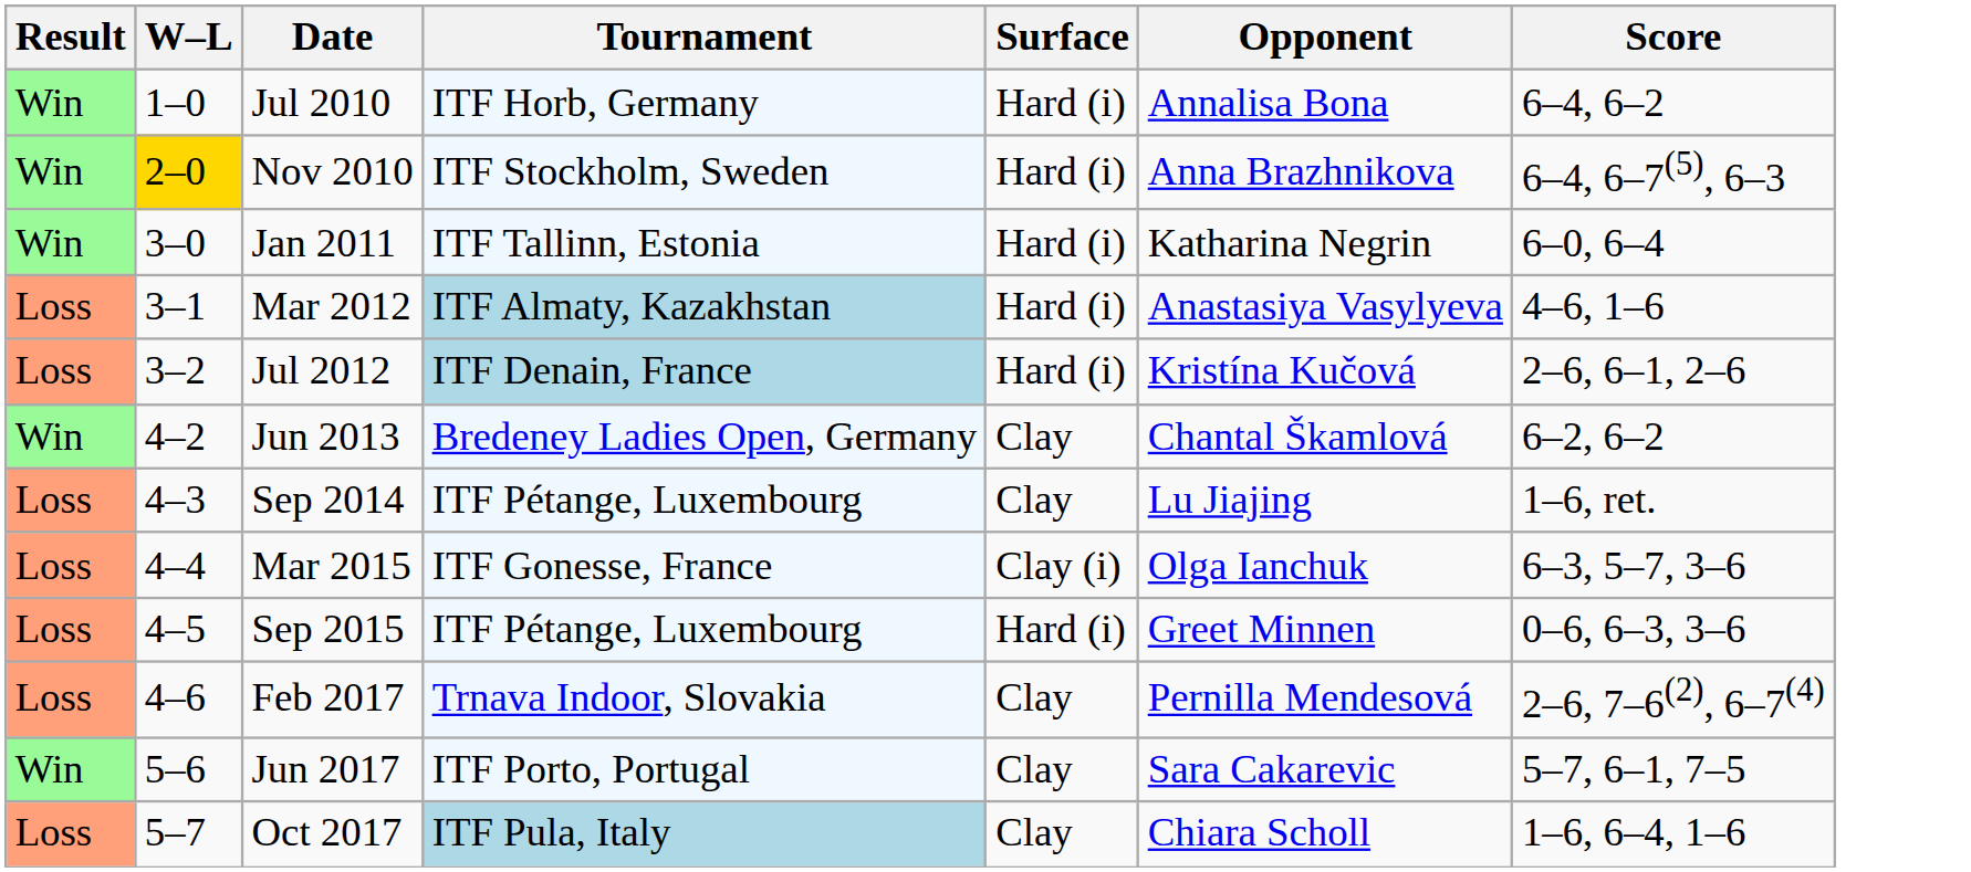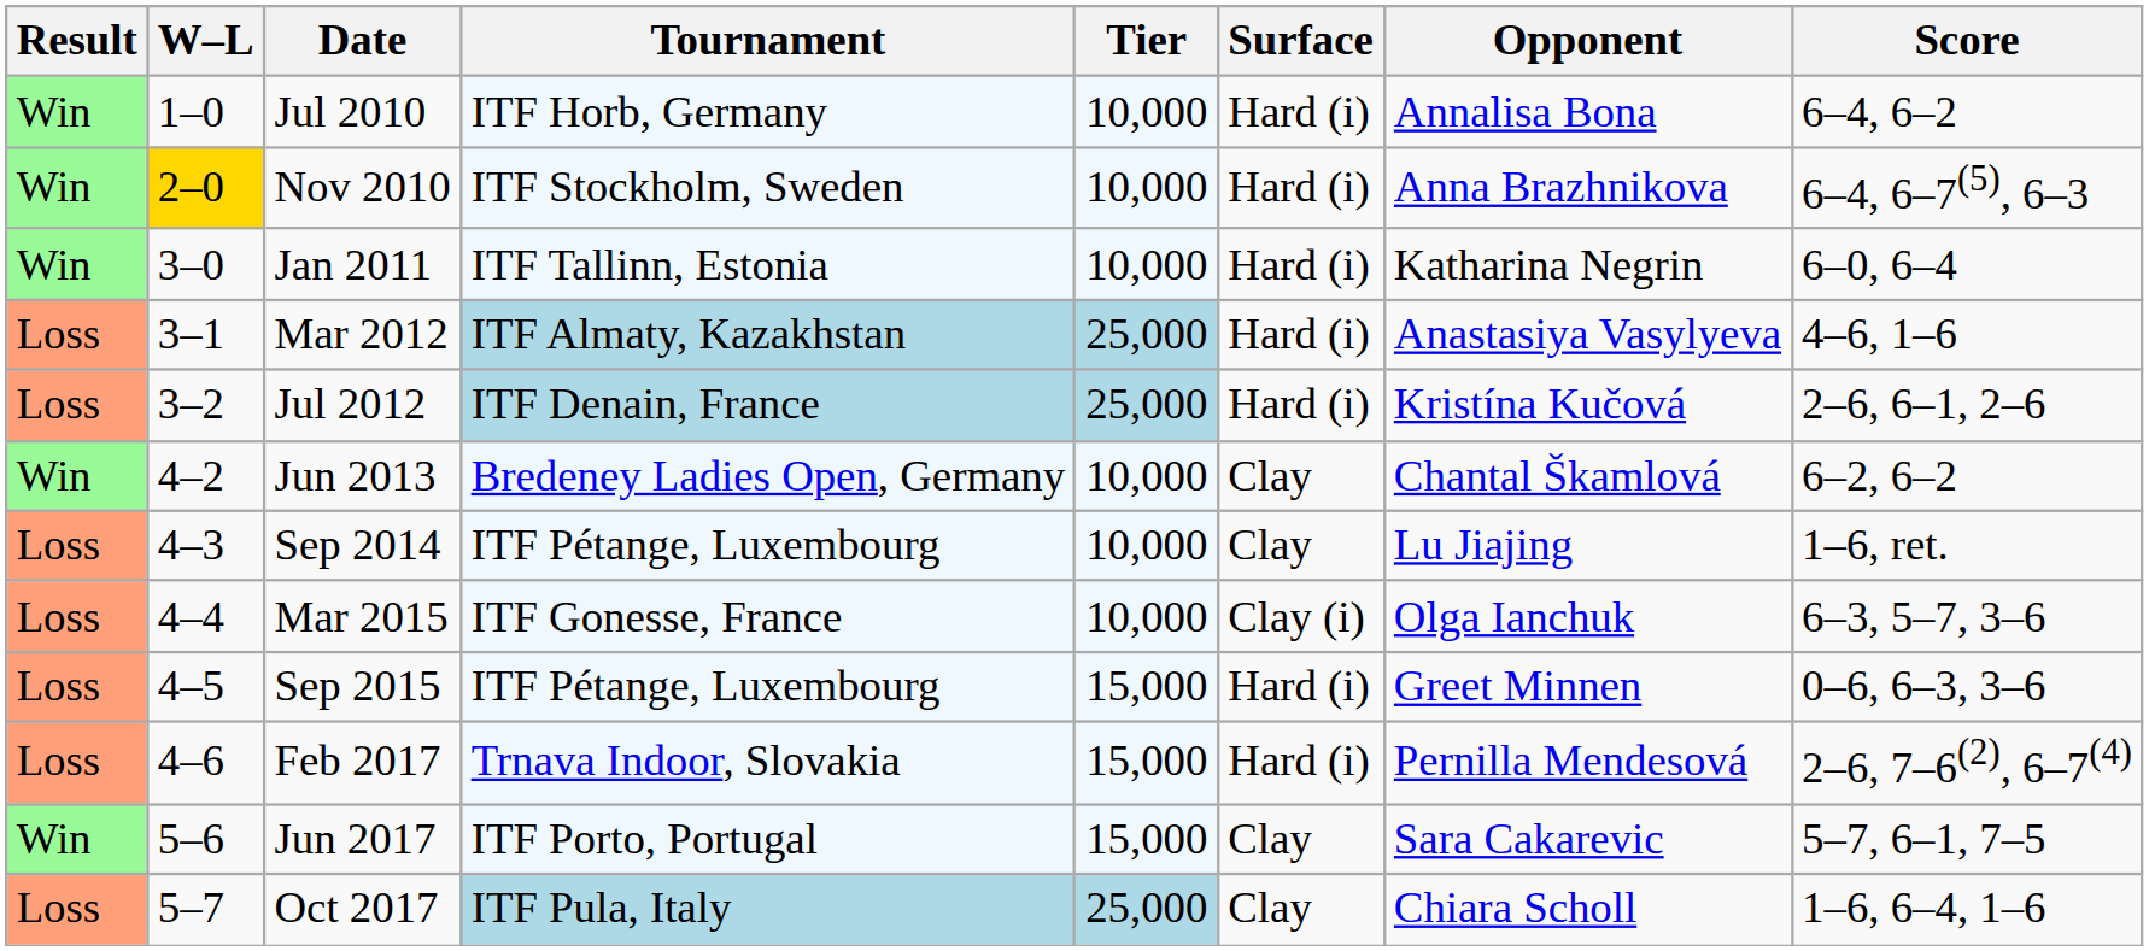+ column: Tier | 10,000 | 10,000 | 10,000 | 25,000 | 25,000 | 10,000 | 10,000 | 10,000 | 15,000 | 15,000 | 15,000 | 25,000
Feb 2017 | Surface: Clay -> Hard (i)
